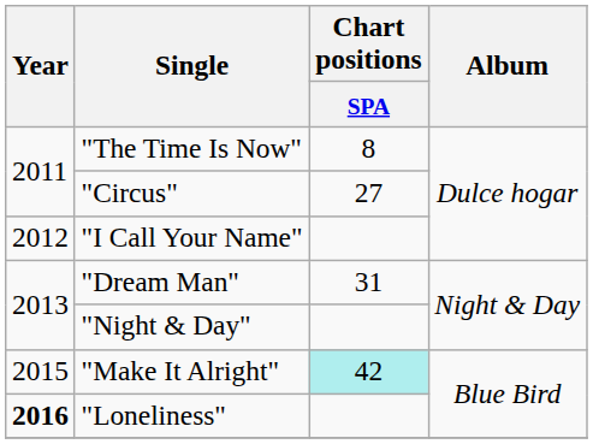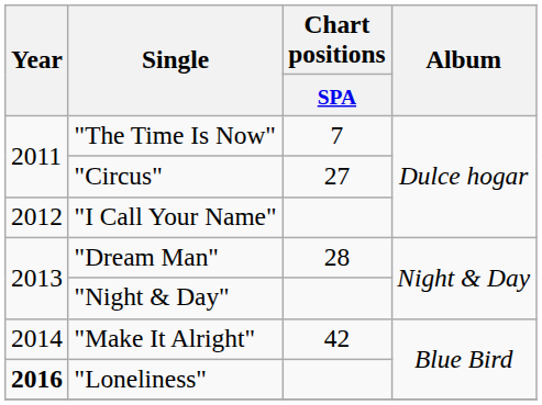"The Time Is Now" | Chart positions / SPA: 8 -> 7
"Dream Man" | Chart positions / SPA: 31 -> 28
"Make It Alright" | Year: 2015 -> 2014
"Make It Alright" | Chart positions / SPA: paleturquoise background -> no background
